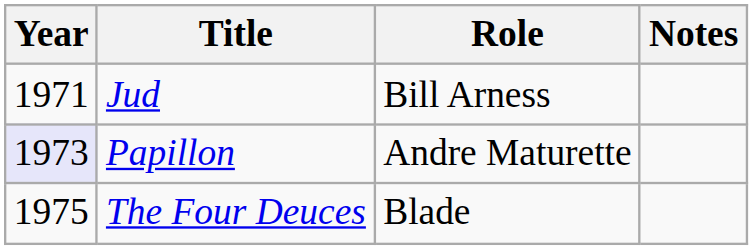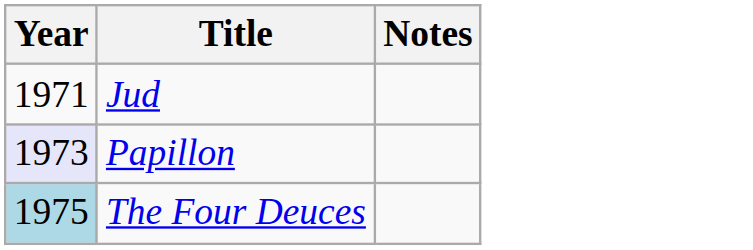- column: Role | Bill Arness | Andre Maturette | Blade
The Four Deuces | Year: no background -> lightblue background
